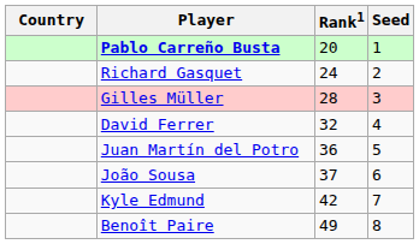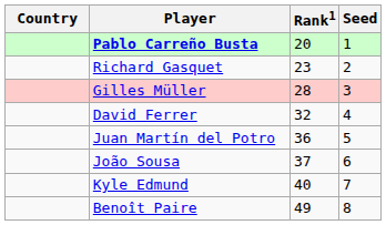Richard Gasquet | Rank1: 24 -> 23
Kyle Edmund | Rank1: 42 -> 40
